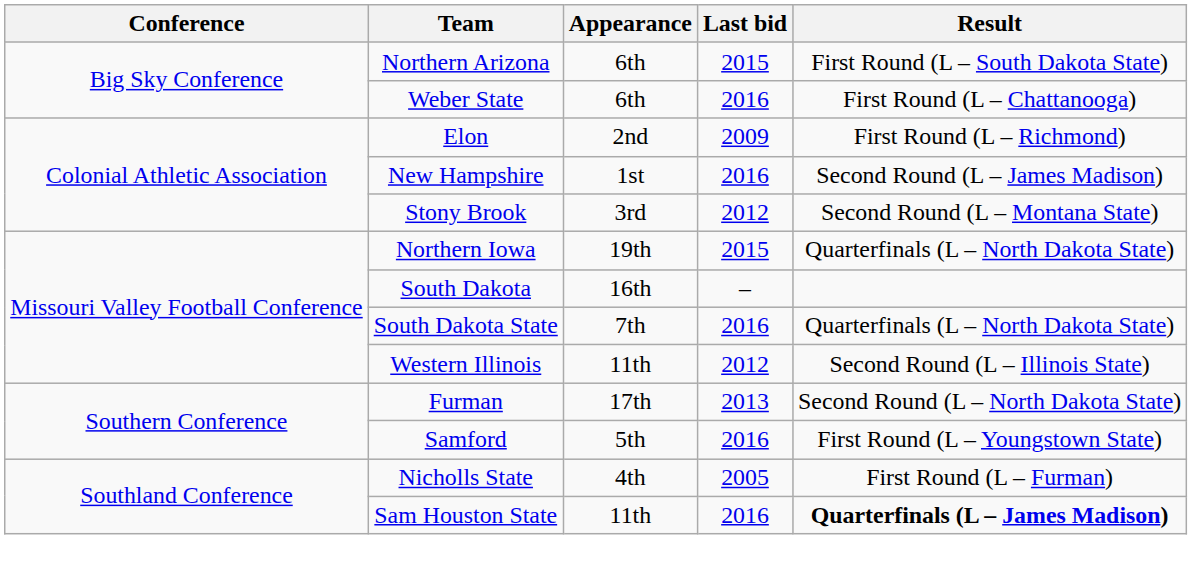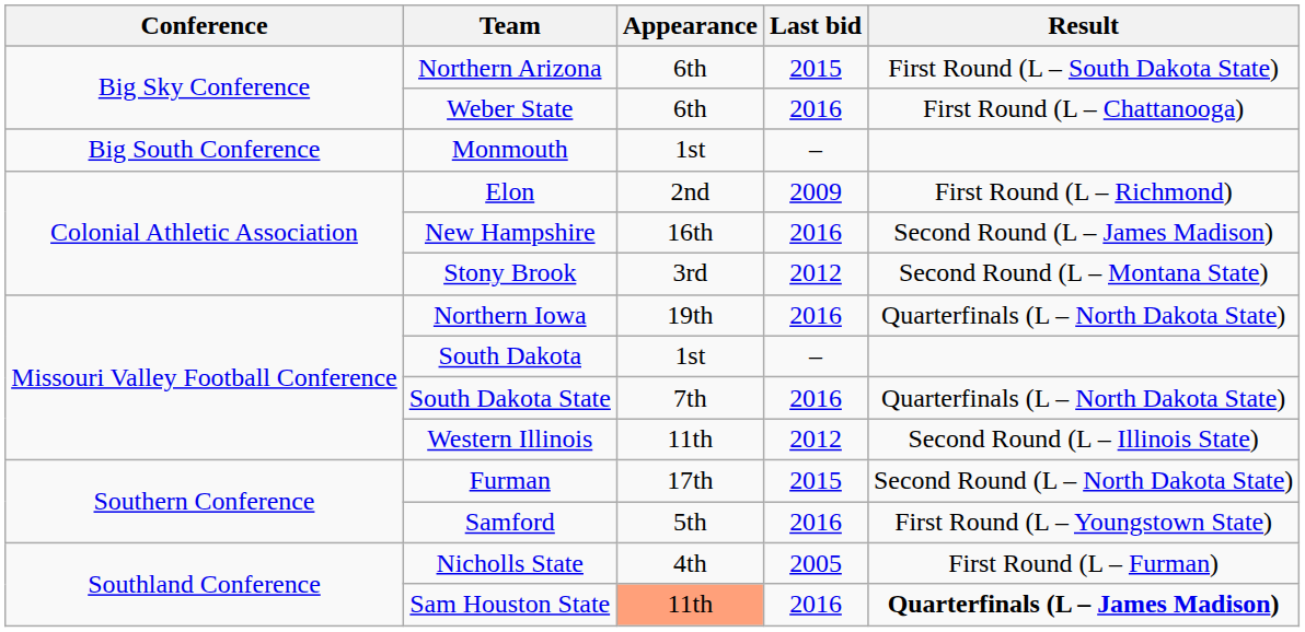+ row: Big South Conference | Monmouth | 1st | –
New Hampshire | Appearance: 1st -> 16th
Northern Iowa | Last bid: 2015 -> 2016
South Dakota | Appearance: 16th -> 1st
Furman | Last bid: 2013 -> 2015
Sam Houston State | Appearance: no background -> lightsalmon background
